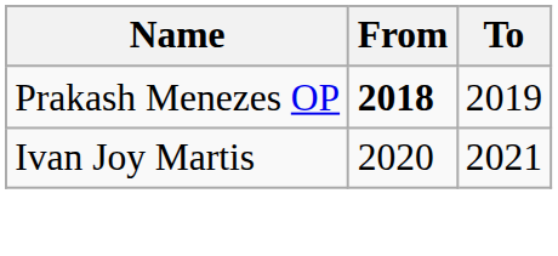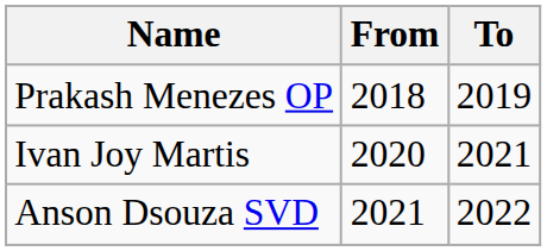Prakash Menezes OP | From: bold -> normal
+ row: Anson Dsouza SVD | 2021 | 2022
